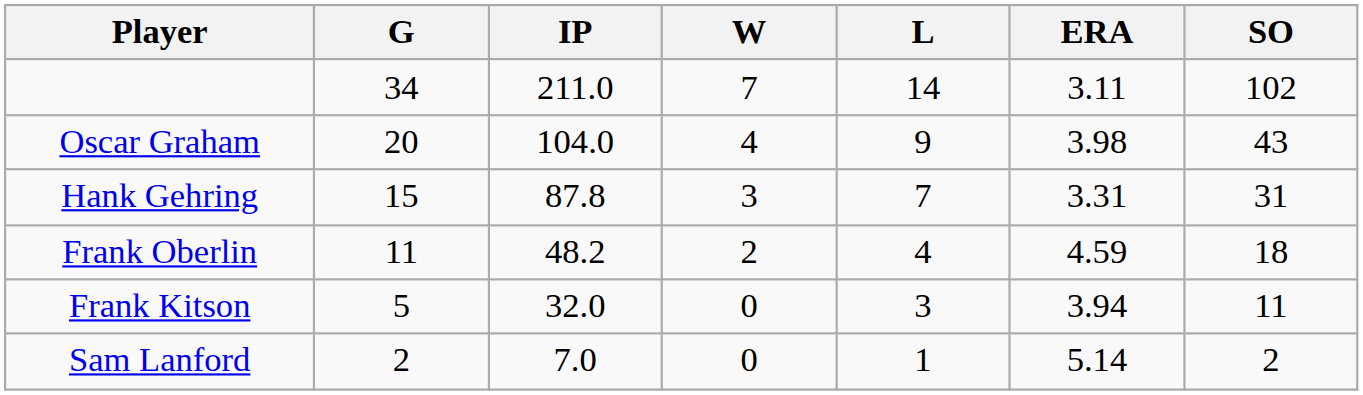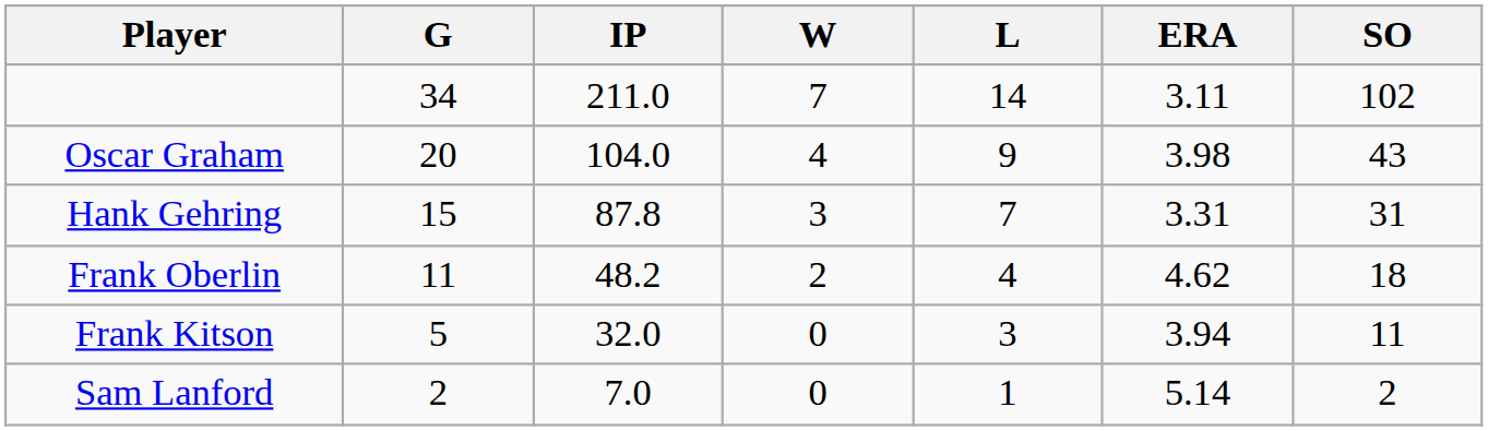Frank Oberlin | ERA: 4.59 -> 4.62
